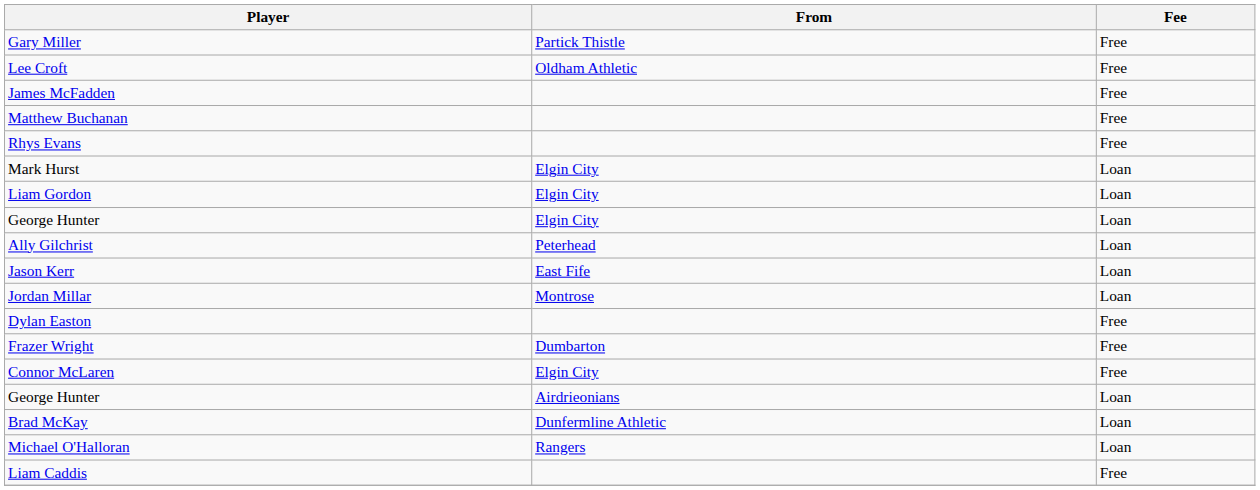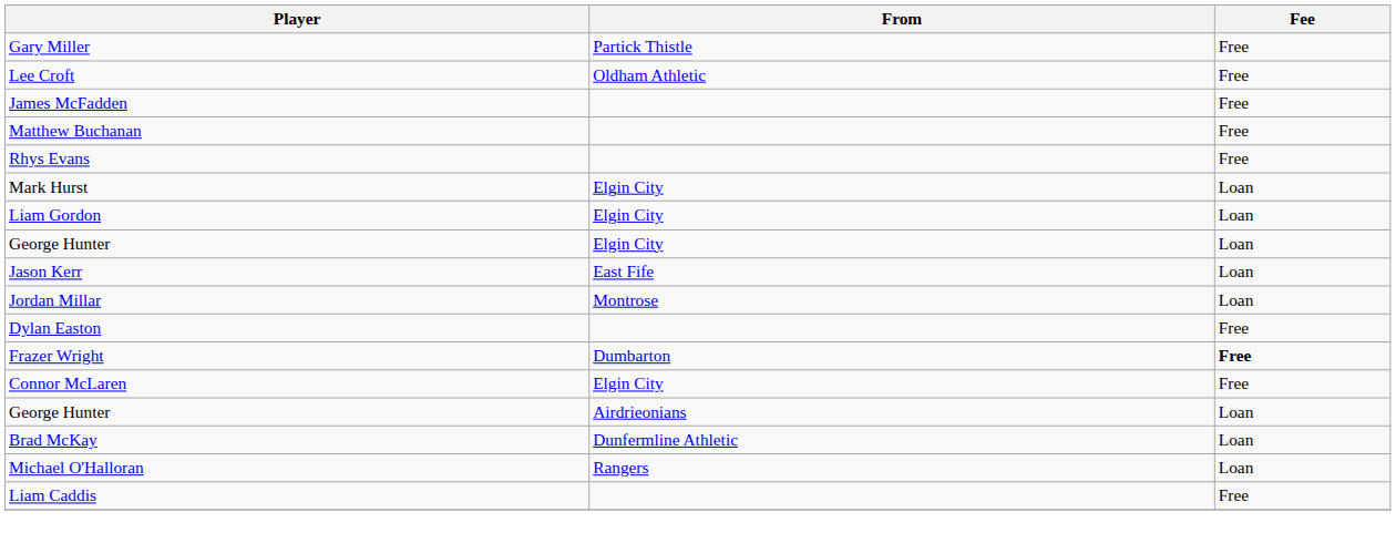- row: Ally Gilchrist | Peterhead | Loan
Frazer Wright | Fee: normal -> bold
